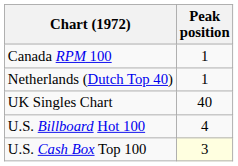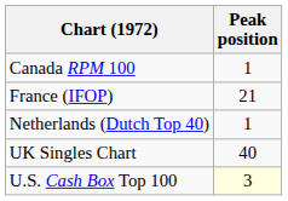+ row: France (IFOP) | 21
- row: U.S. Billboard Hot 100 | 4
